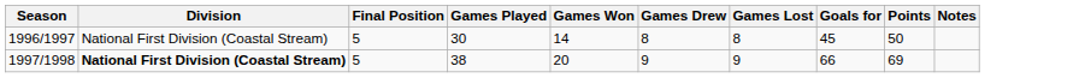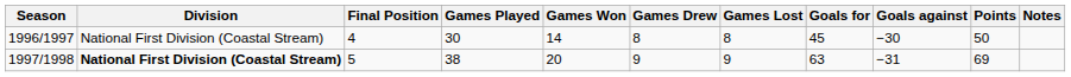+ column: Goals against | −30 | −31
1996/1997 | Final Position: 5 -> 4
1997/1998 | Goals for: 66 -> 63
